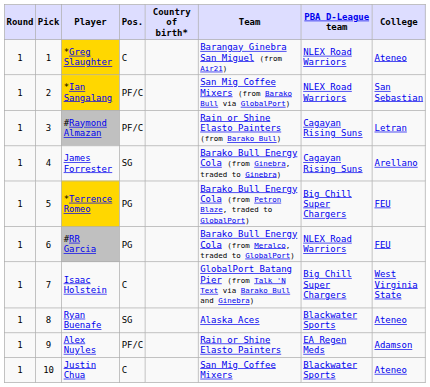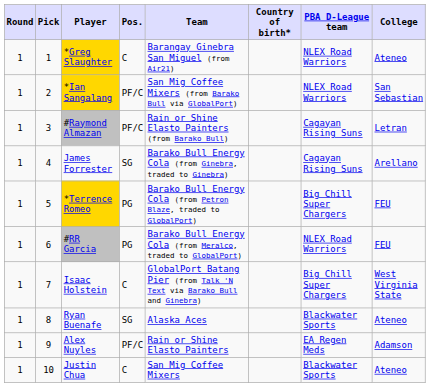columns swapped: Country of birth* <-> Team
